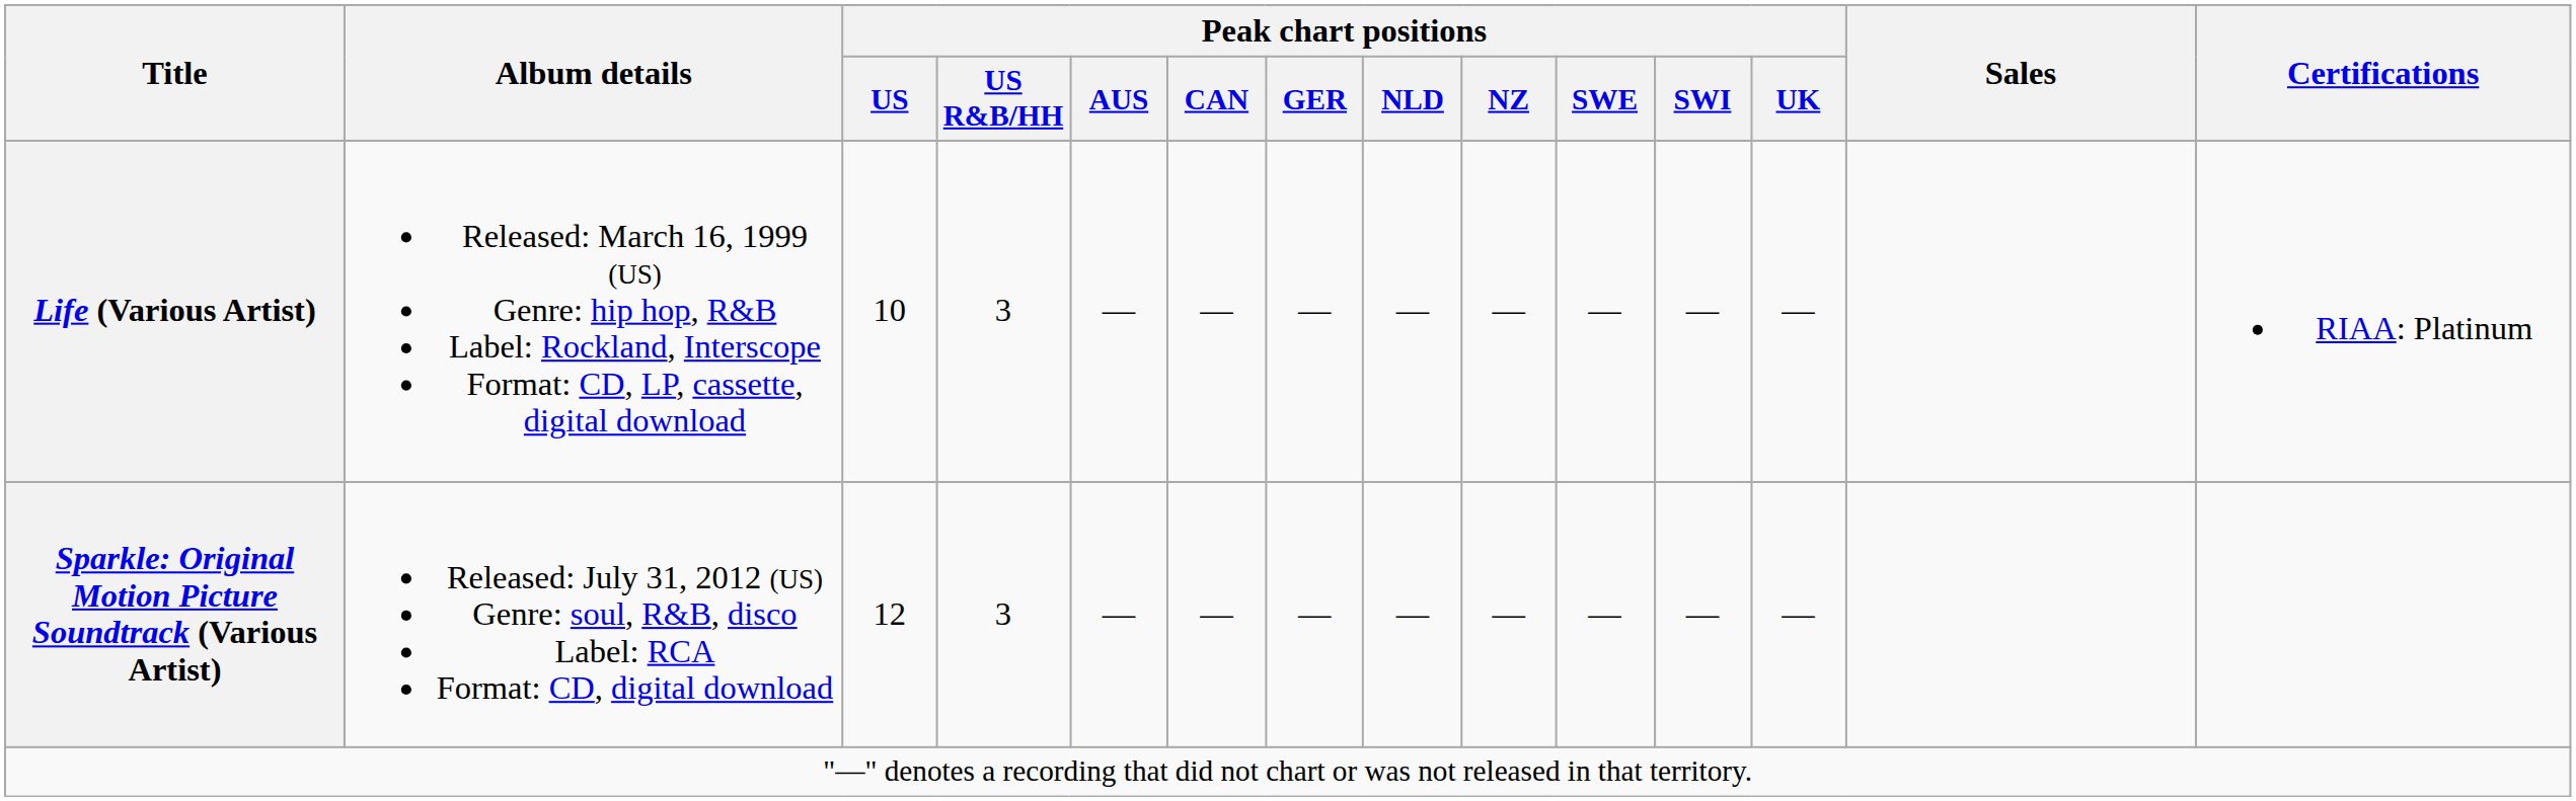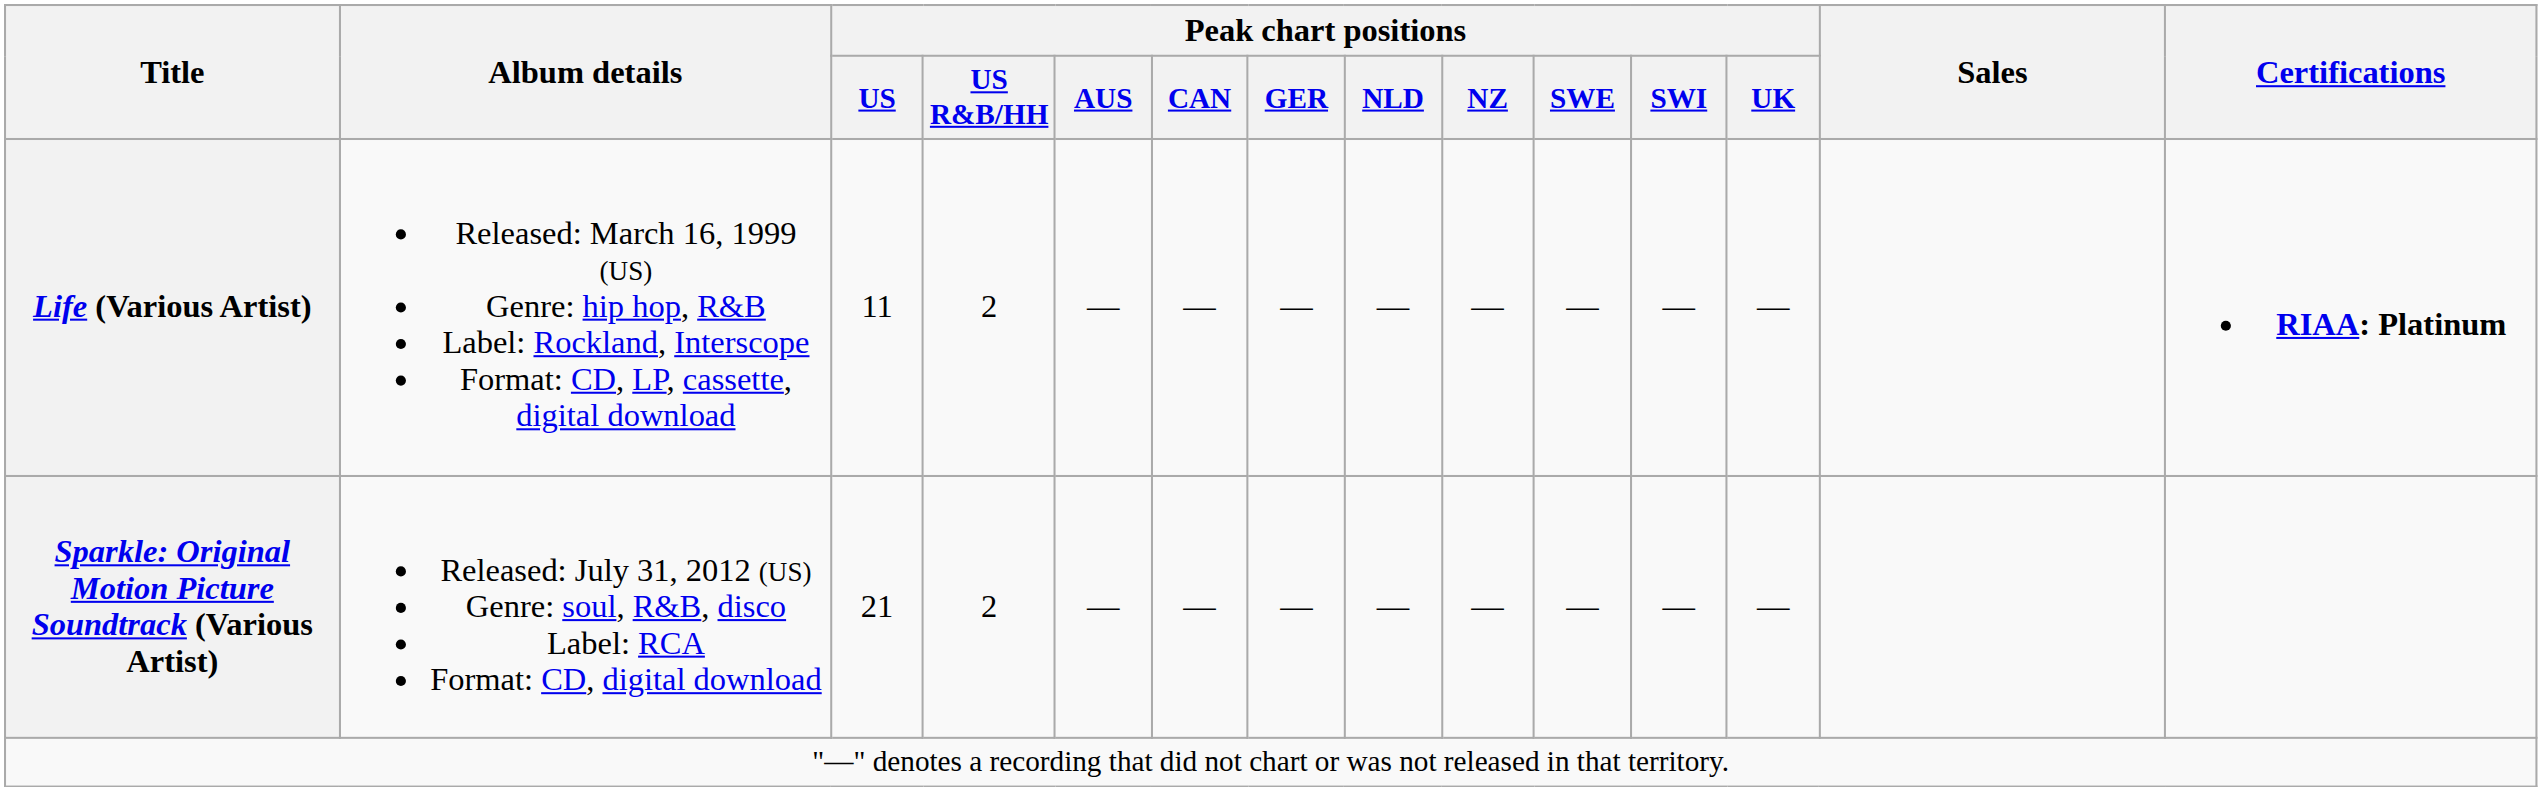Life (Various Artist) | Peak chart positions / US: 10 -> 11
Life (Various Artist) | Peak chart positions / US R&B/HH: 3 -> 2
Life (Various Artist) | Certifications: normal -> bold
Sparkle: Original Motion Picture Soundtrack (Various Artist) | Peak chart positions / US: 12 -> 21
Sparkle: Original Motion Picture Soundtrack (Various Artist) | Peak chart positions / US R&B/HH: 3 -> 2
